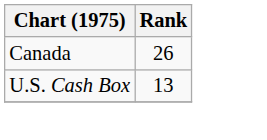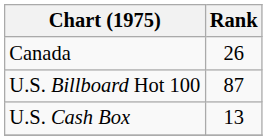+ row: U.S. Billboard Hot 100 | 87
